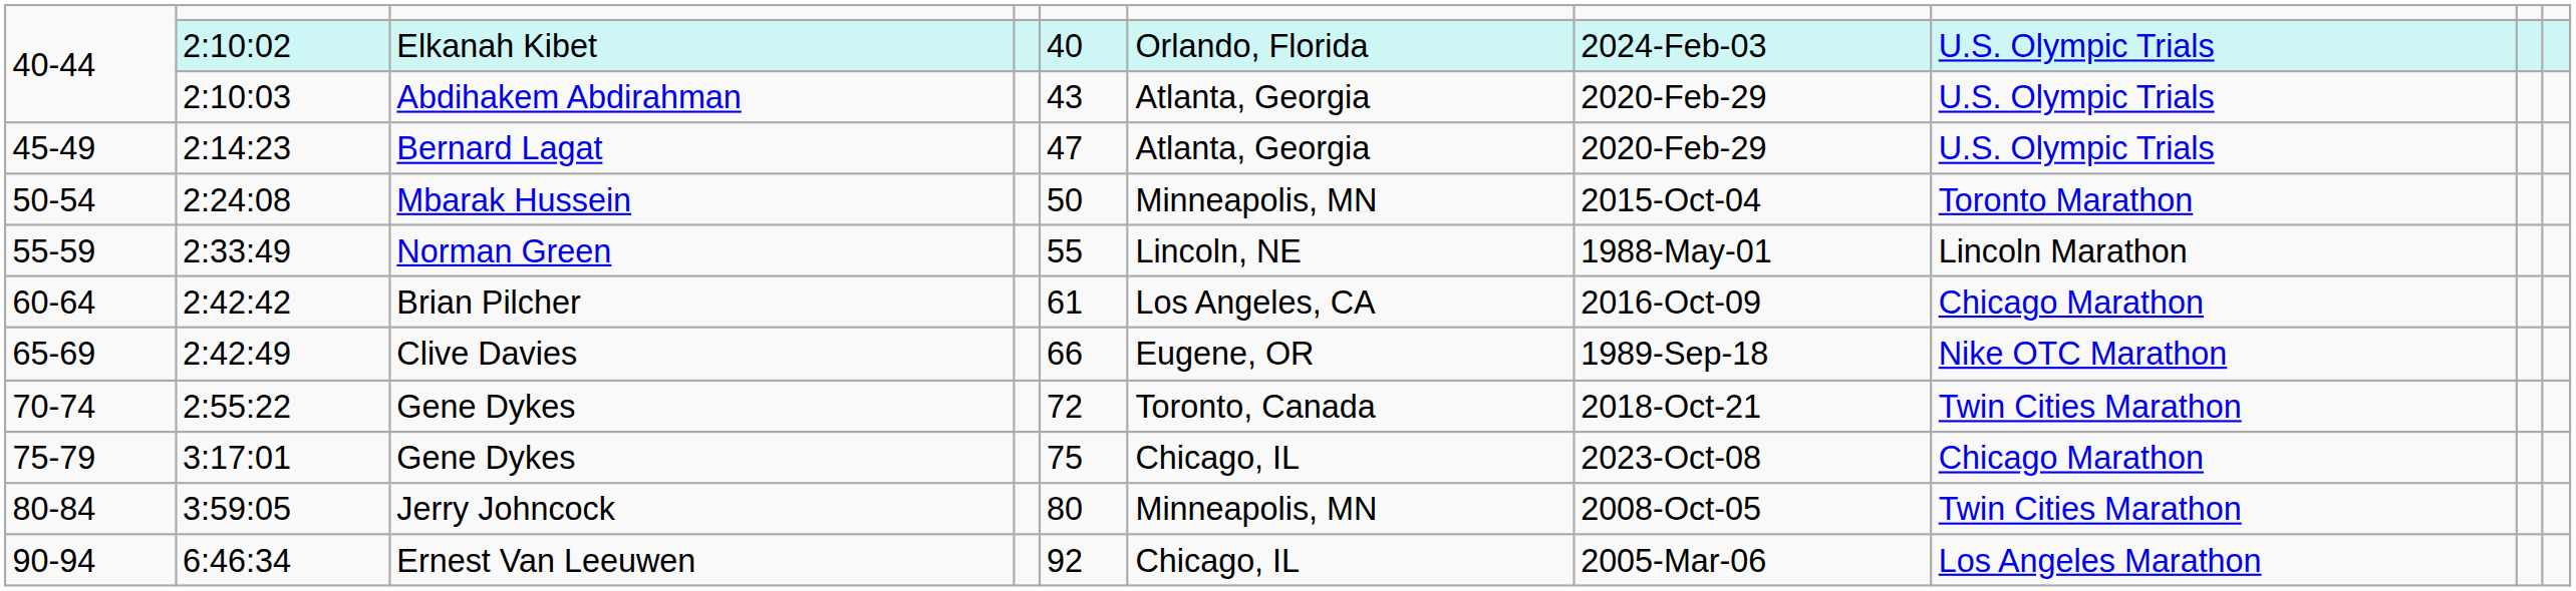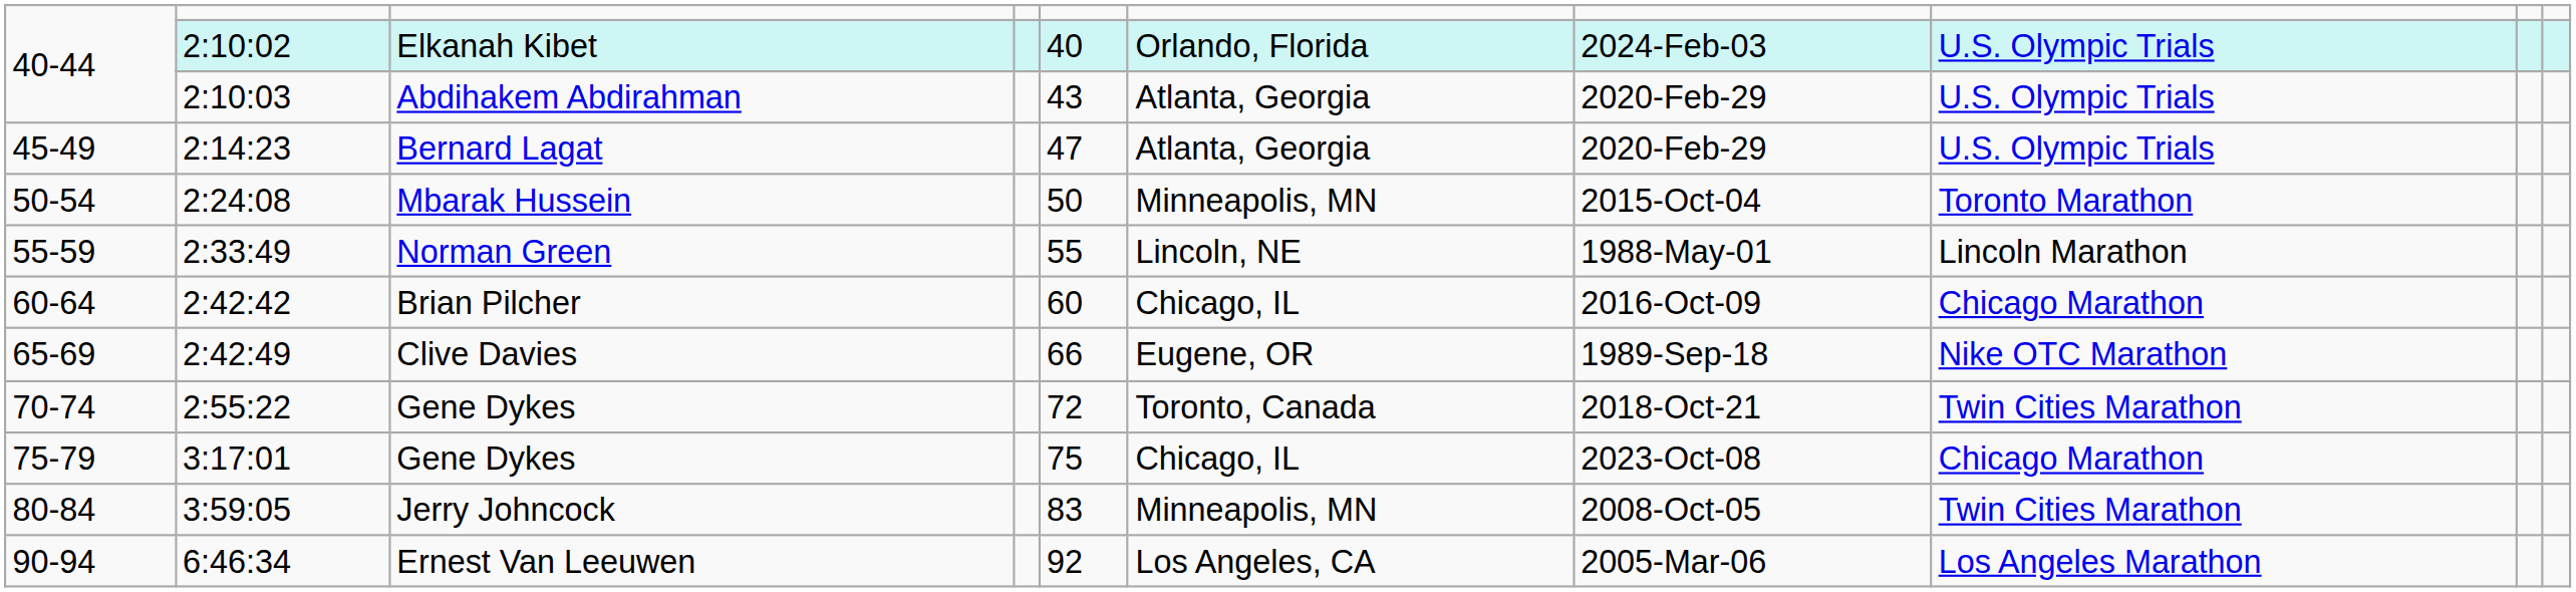Brian Pilcher | column 5: 61 -> 60
Brian Pilcher | column 6: Los Angeles, CA -> Chicago, IL
Jerry Johncock | column 5: 80 -> 83
Ernest Van Leeuwen | column 6: Chicago, IL -> Los Angeles, CA
